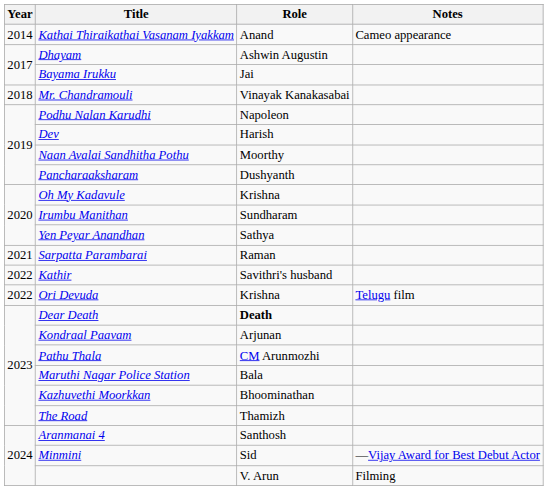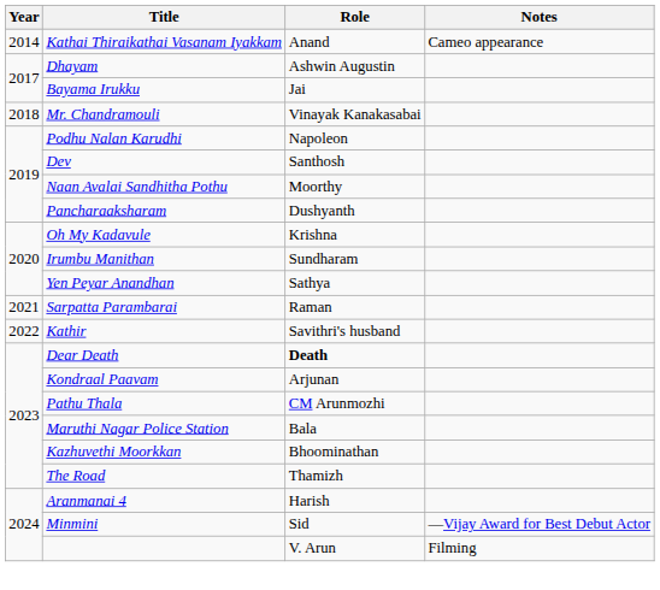Dev | Role: Harish -> Santhosh
- row: 2022 | Ori Devuda | Krishna | Telugu film
Aranmanai 4 | Role: Santhosh -> Harish
